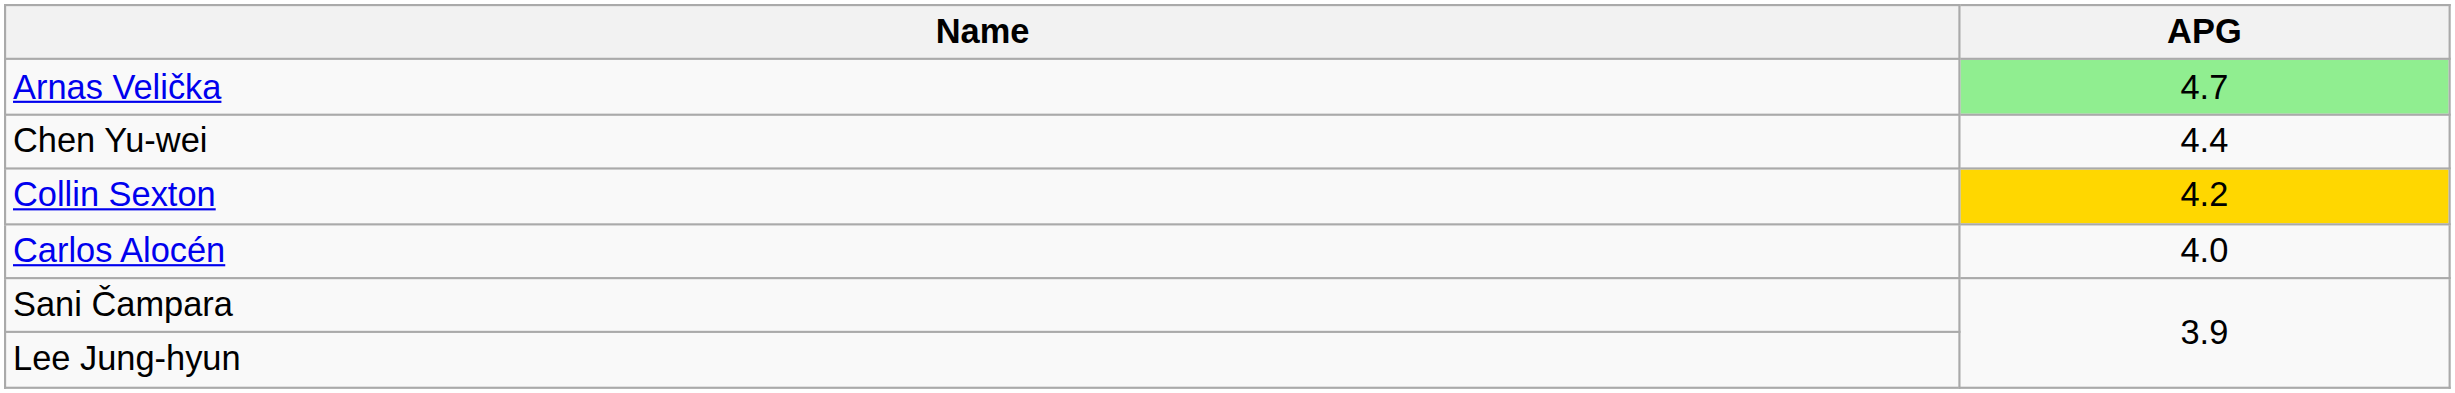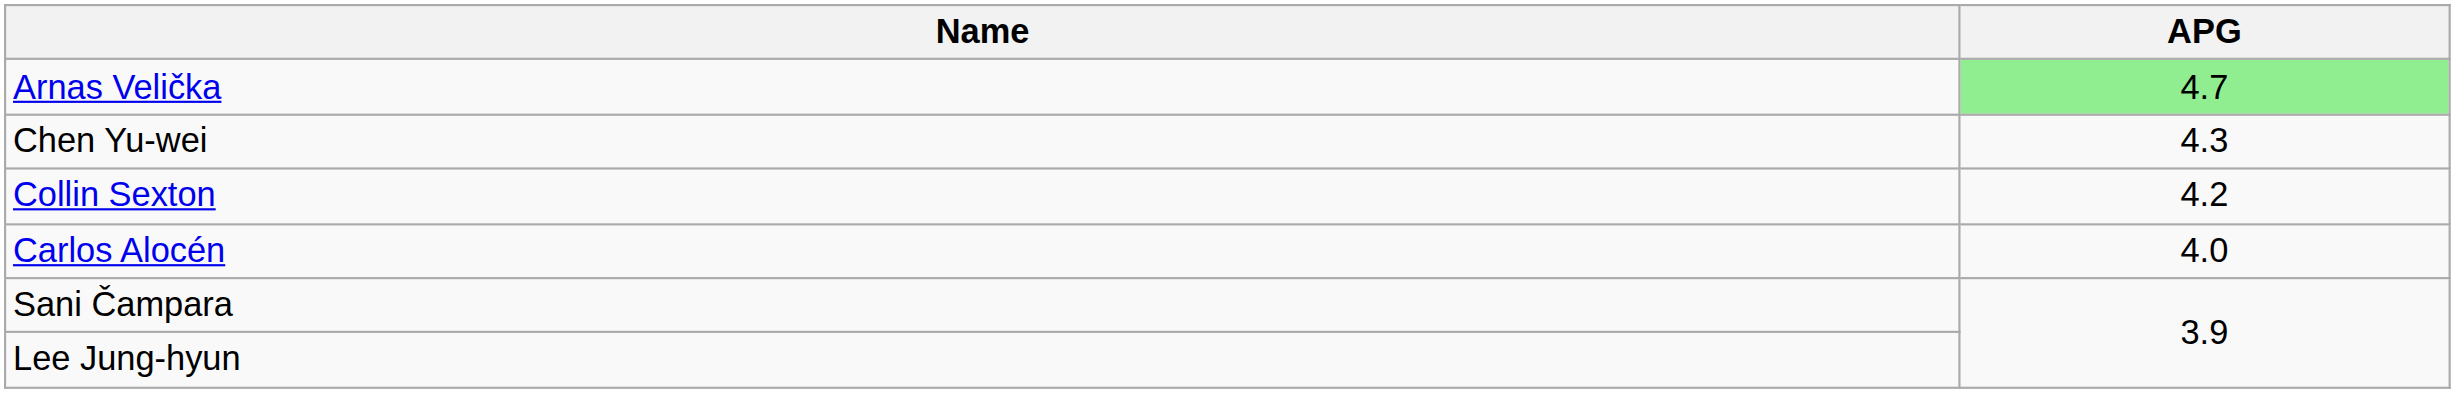Chen Yu-wei | APG: 4.4 -> 4.3
Collin Sexton | APG: gold background -> no background
